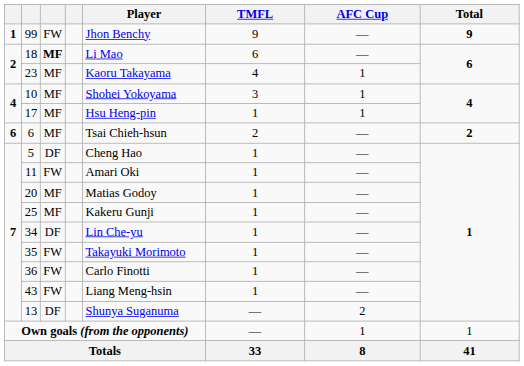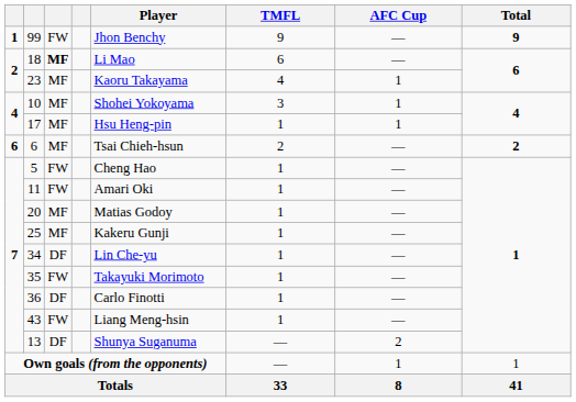5 | column 3: DF -> FW
36 | column 3: FW -> DF
